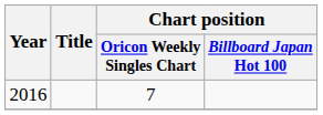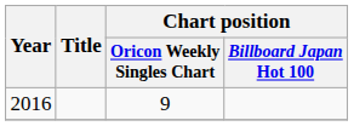2016 | Chart position / Oricon Weekly Singles Chart: 7 -> 9
